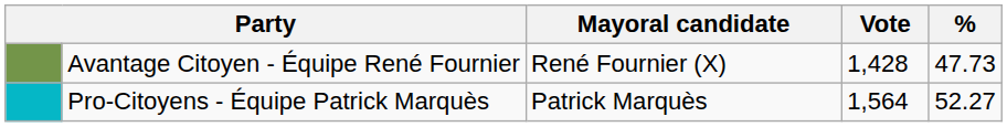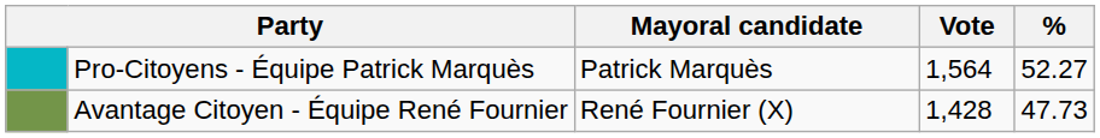rows swapped: Pro-Citoyens - Équipe Patrick Marquès <-> Avantage Citoyen - Équipe René Fournier
